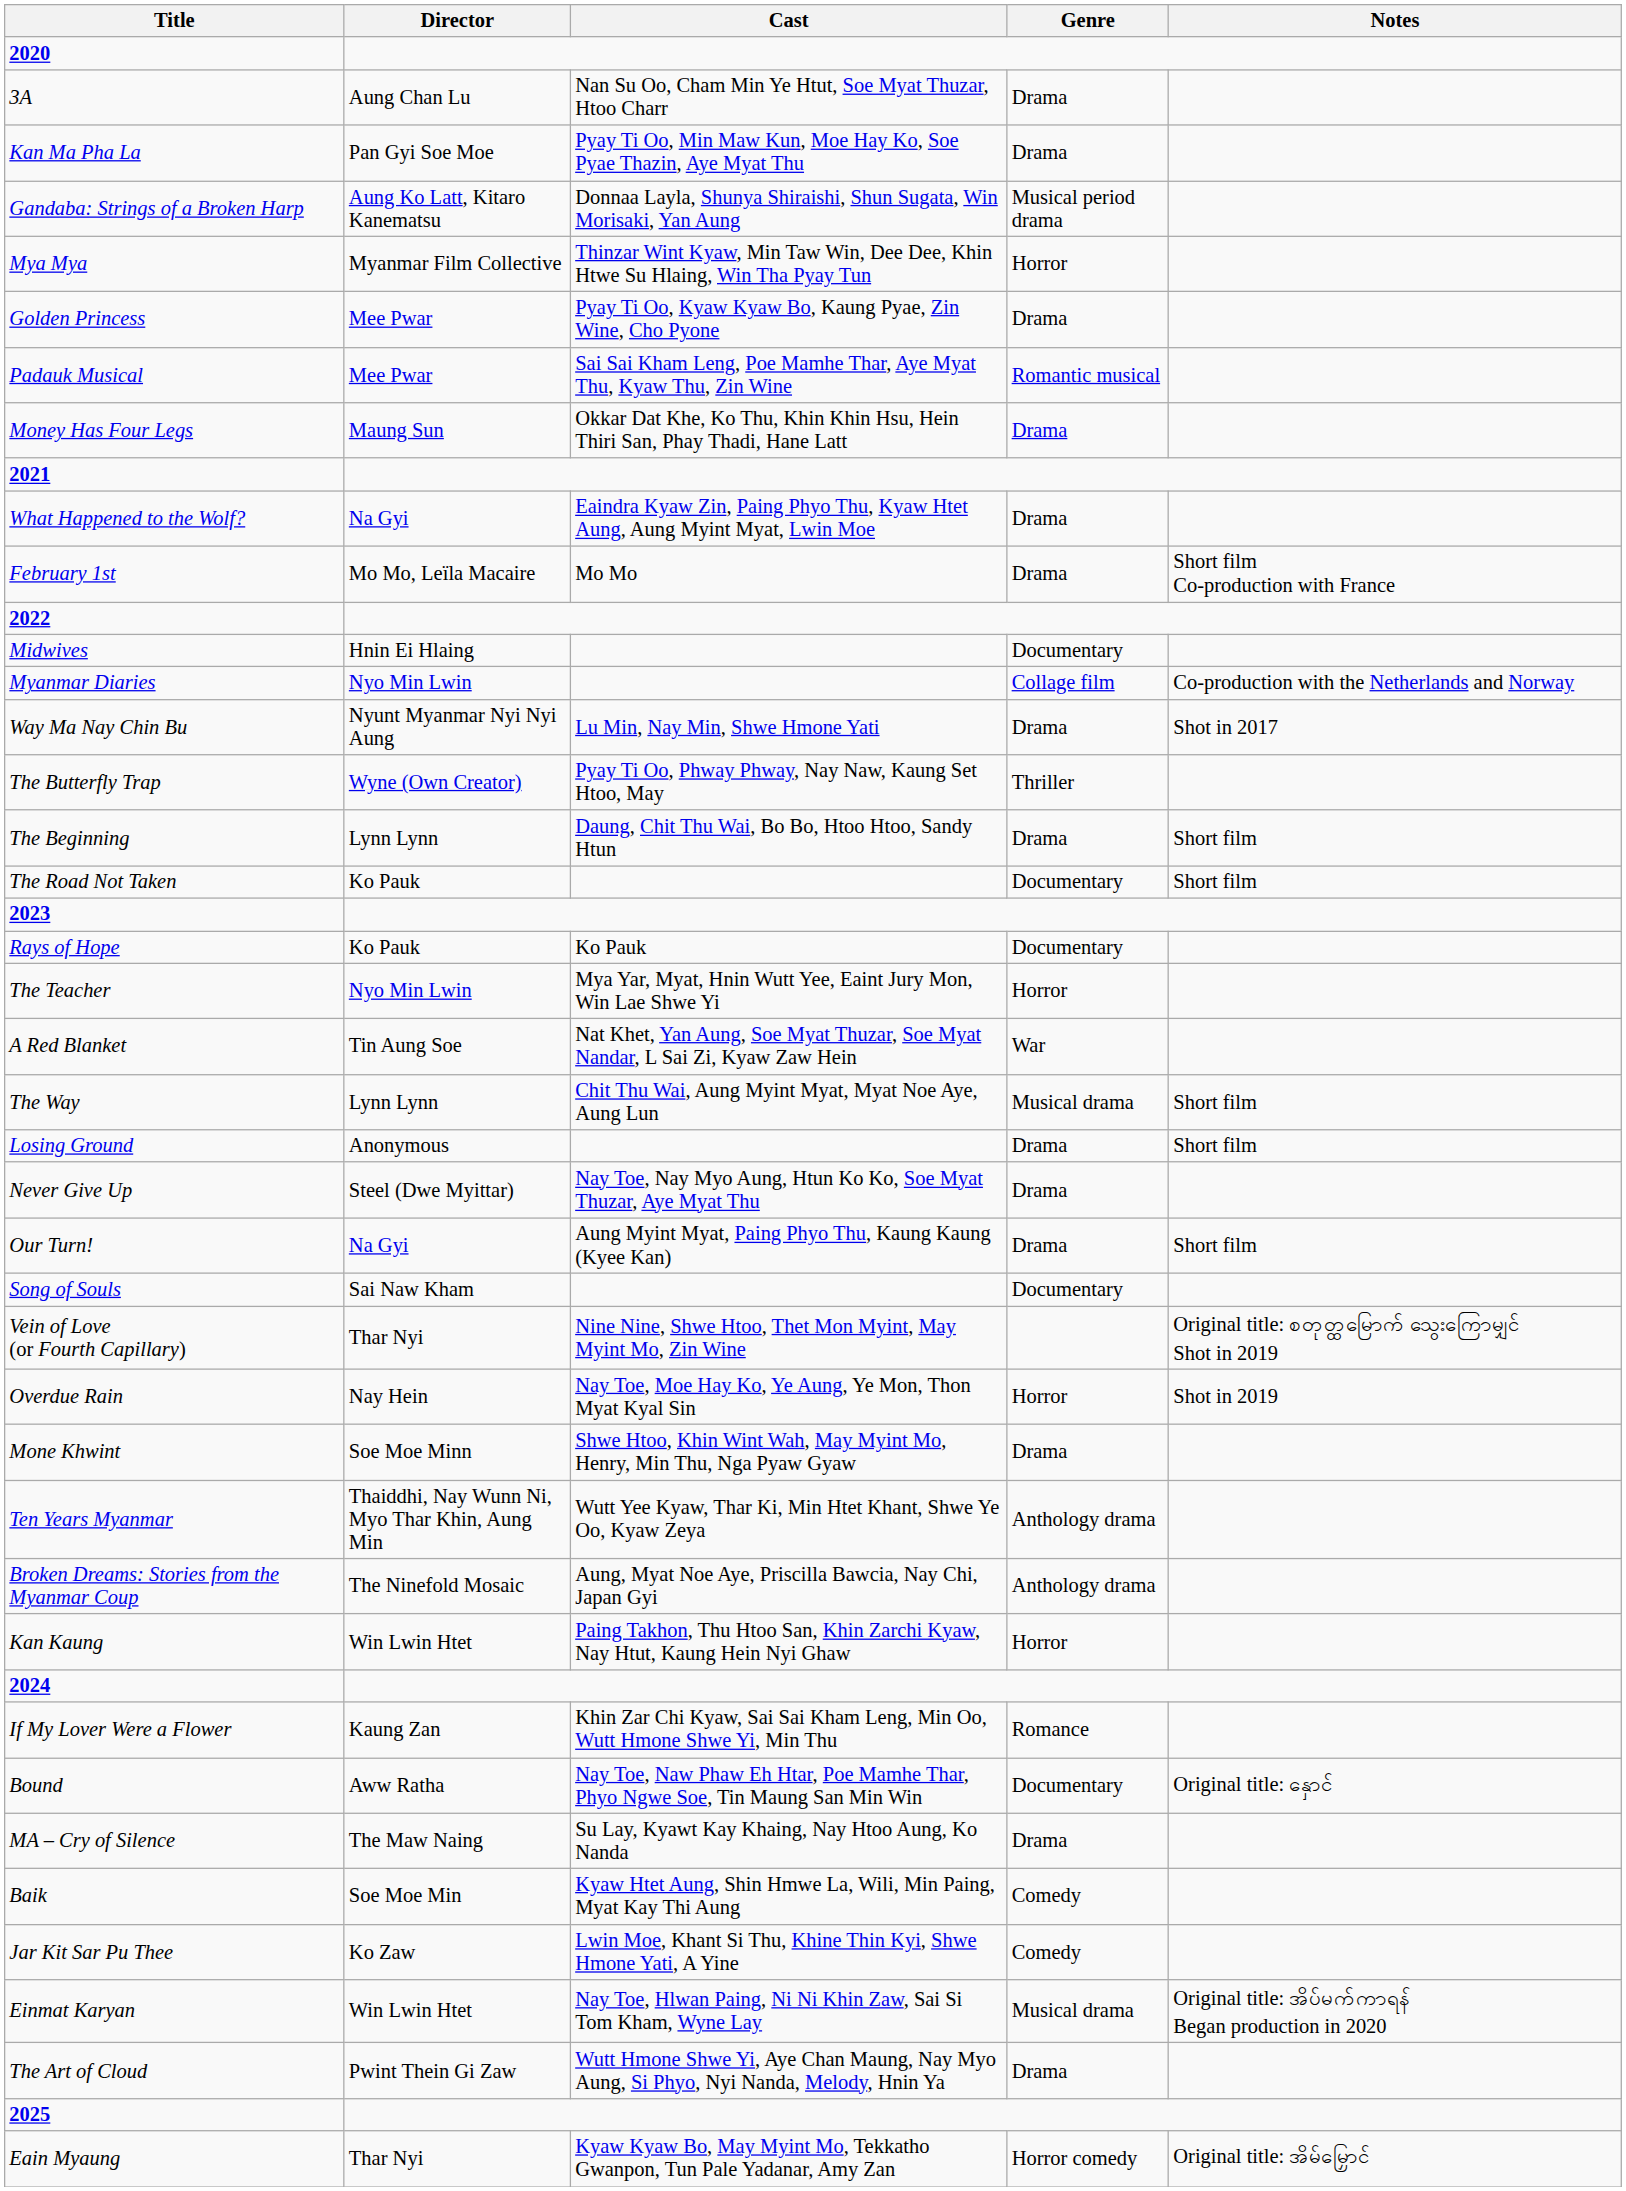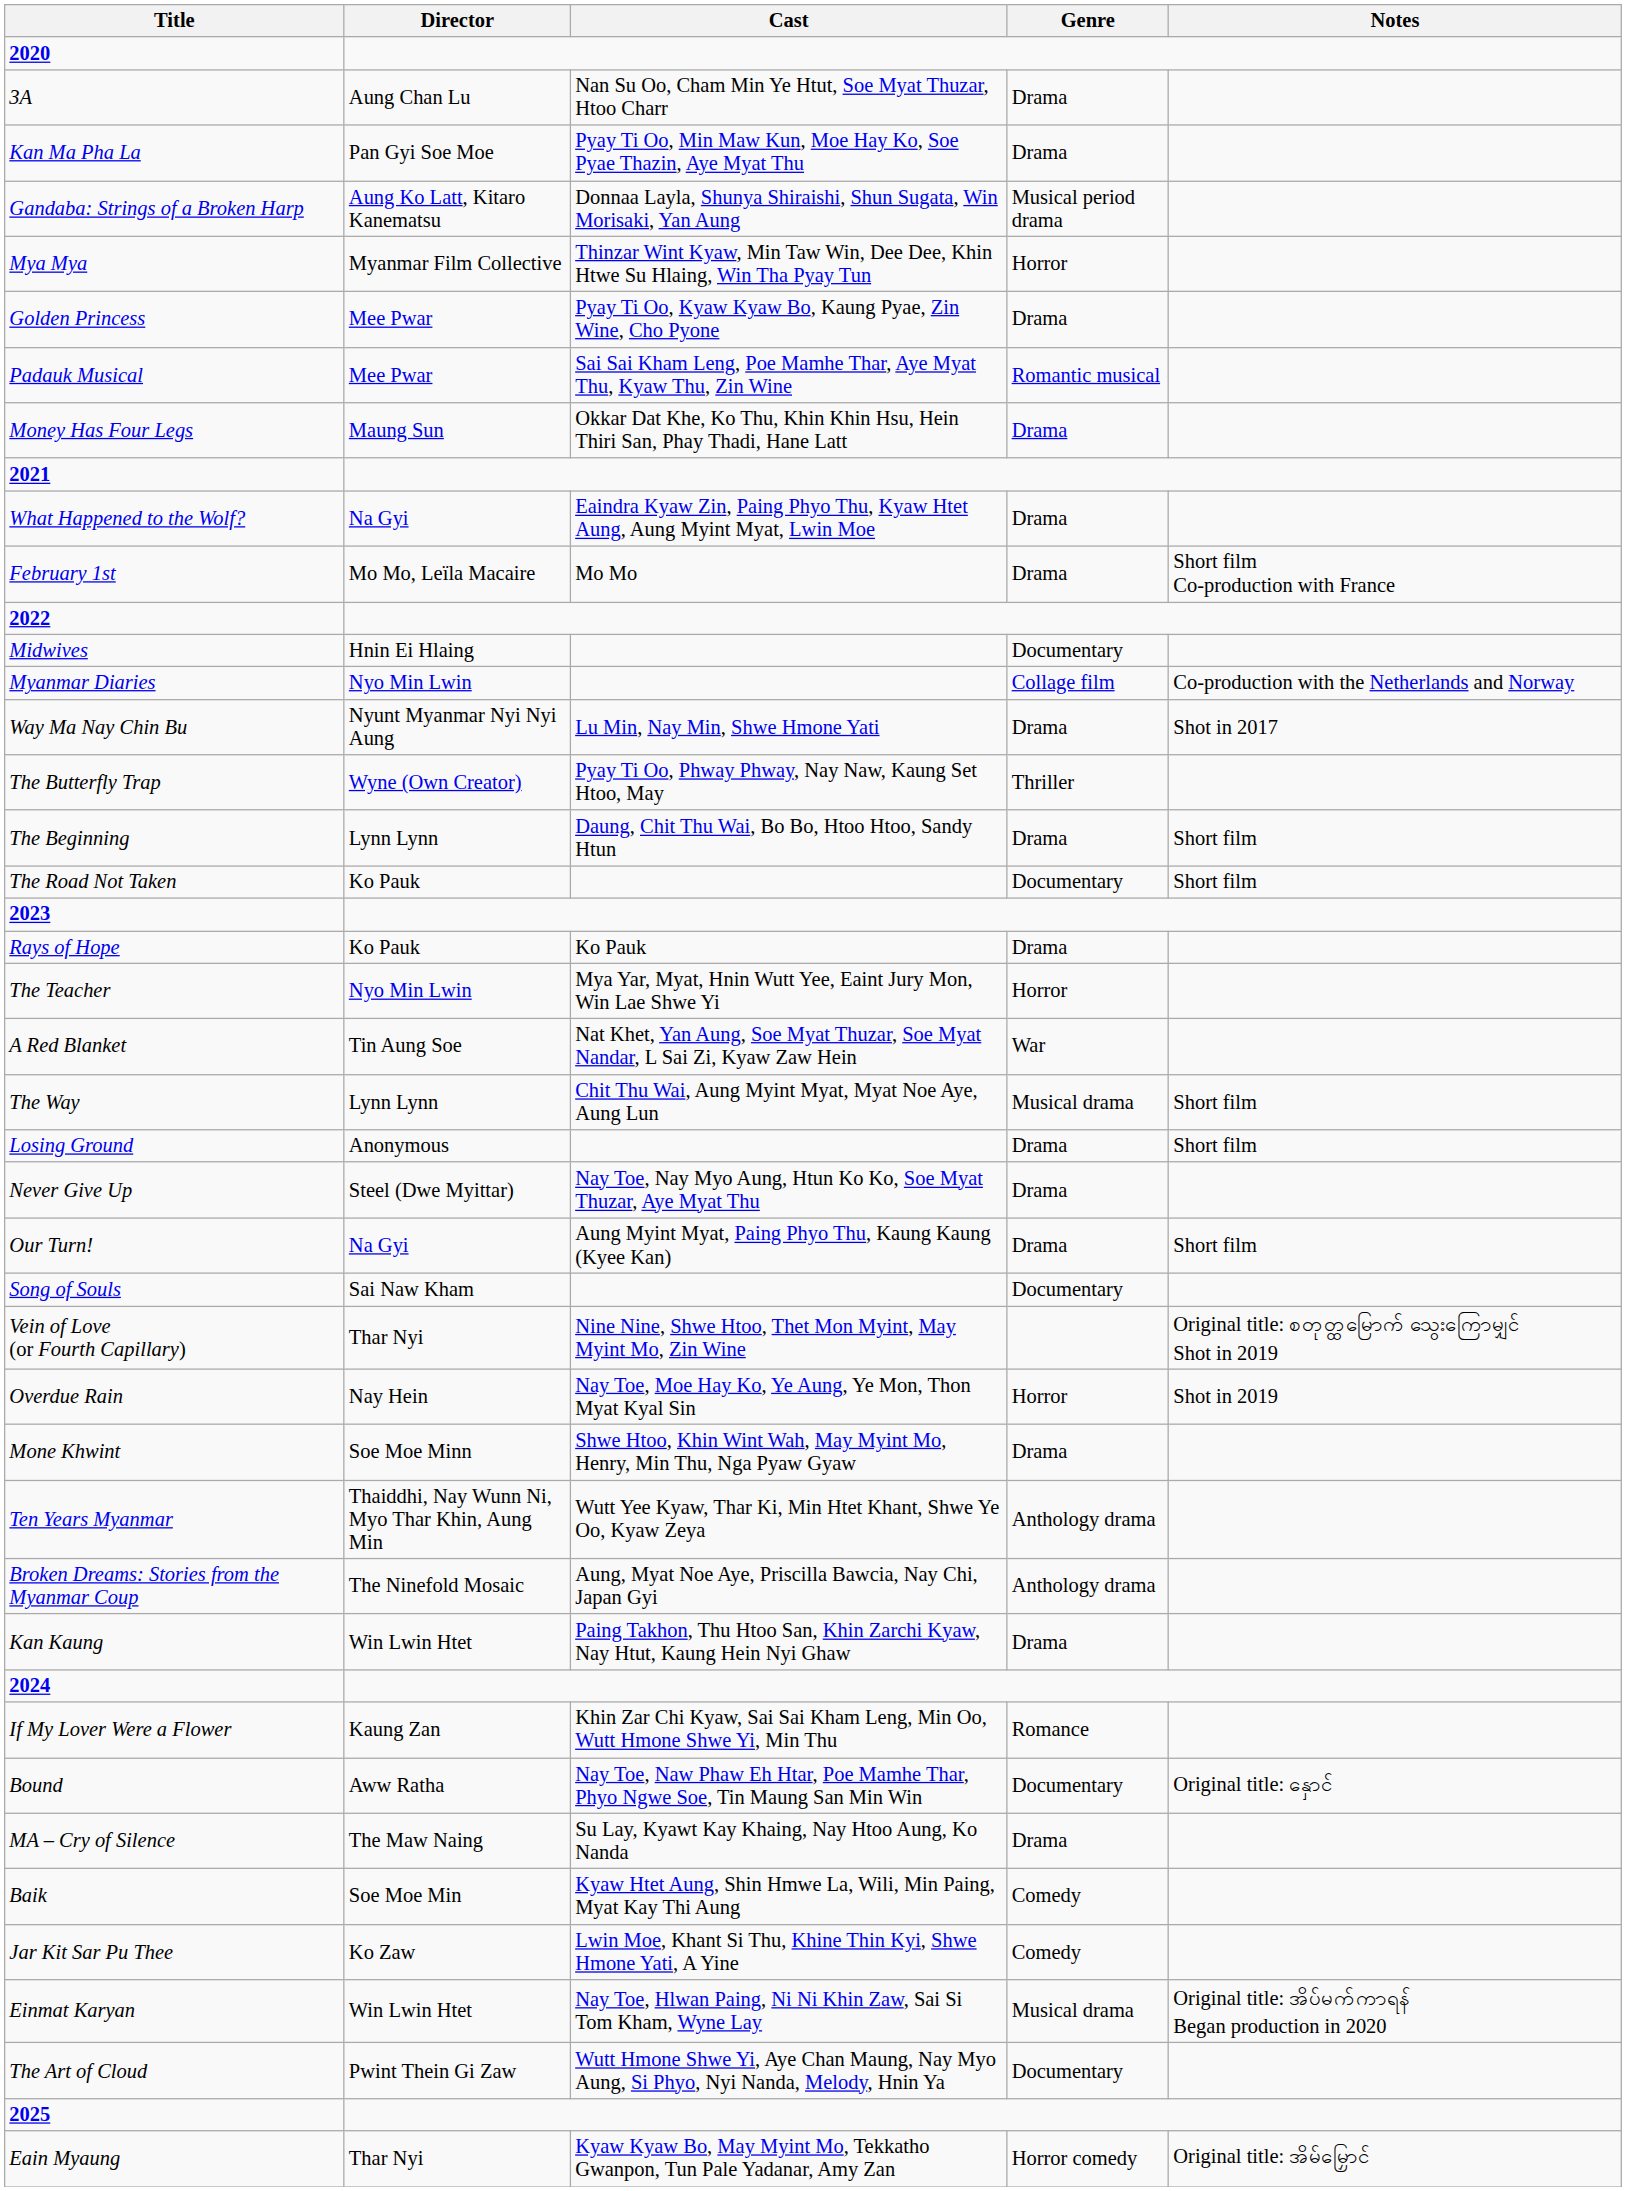Rays of Hope | Genre: Documentary -> Drama
Kan Kaung | Genre: Horror -> Drama
The Art of Cloud | Genre: Drama -> Documentary
